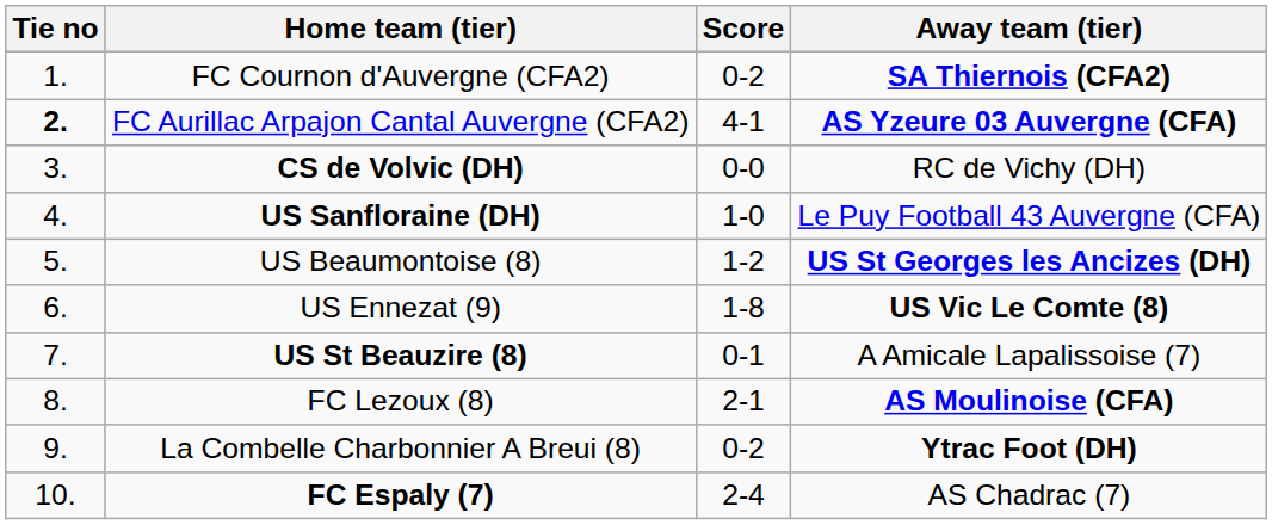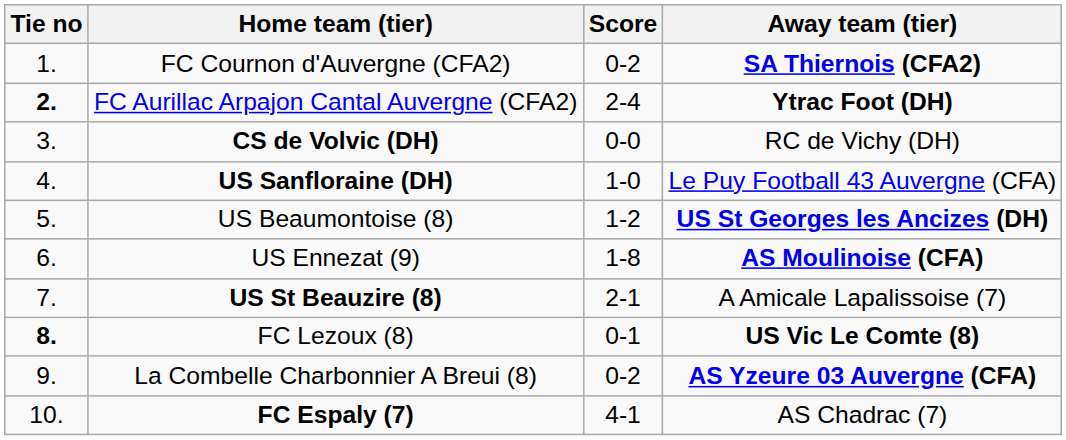FC Aurillac Arpajon Cantal Auvergne (CFA2) | Score: 4-1 -> 2-4
FC Aurillac Arpajon Cantal Auvergne (CFA2) | Away team (tier): AS Yzeure 03 Auvergne (CFA) -> Ytrac Foot (DH)
US Ennezat (9) | Away team (tier): US Vic Le Comte (8) -> AS Moulinoise (CFA)
US St Beauzire (8) | Score: 0-1 -> 2-1
FC Lezoux (8) | Tie no: normal -> bold
FC Lezoux (8) | Score: 2-1 -> 0-1
FC Lezoux (8) | Away team (tier): AS Moulinoise (CFA) -> US Vic Le Comte (8)
La Combelle Charbonnier A Breui (8) | Away team (tier): Ytrac Foot (DH) -> AS Yzeure 03 Auvergne (CFA)
FC Espaly (7) | Score: 2-4 -> 4-1
